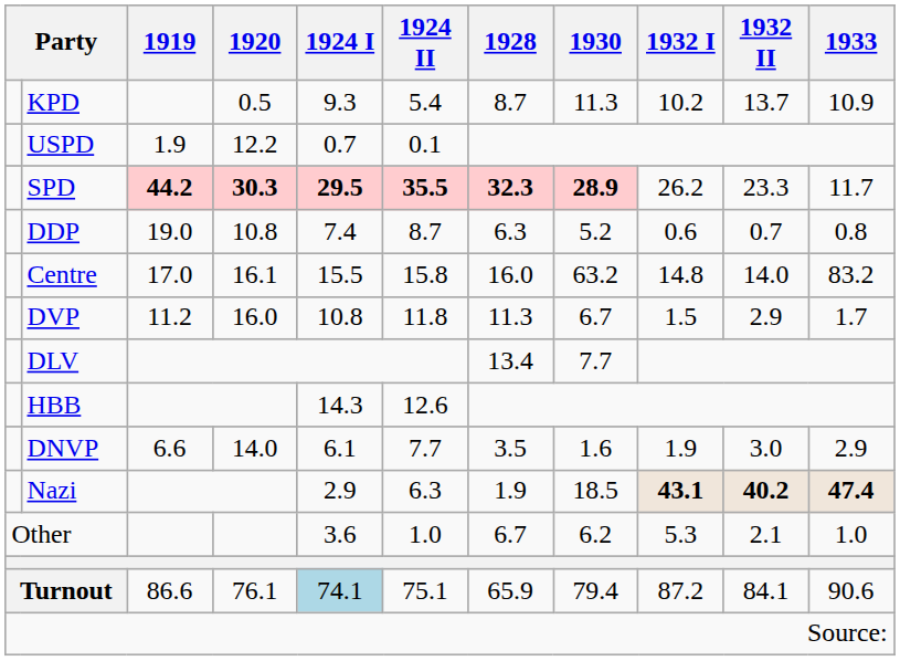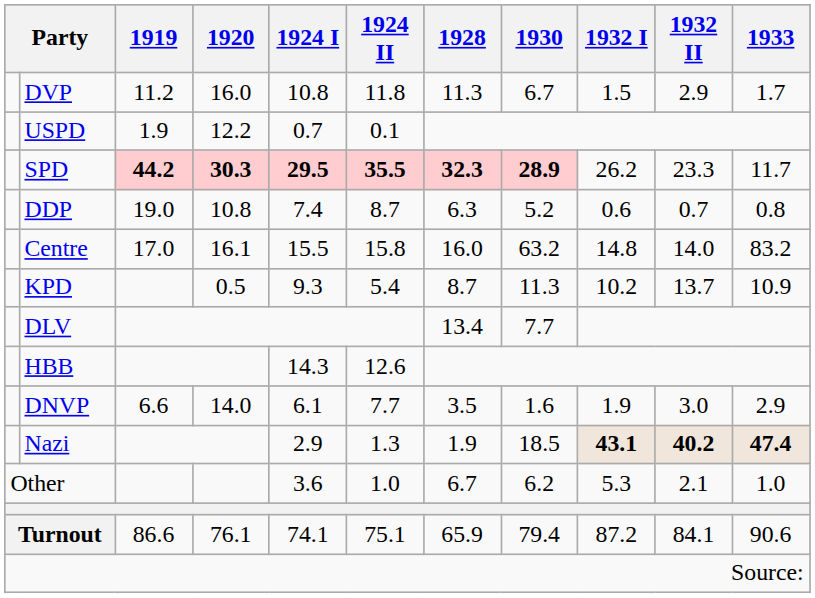rows swapped: KPD <-> DVP
Nazi | 1924 II: 6.3 -> 1.3
Turnout | 1924 I: lightblue background -> no background
